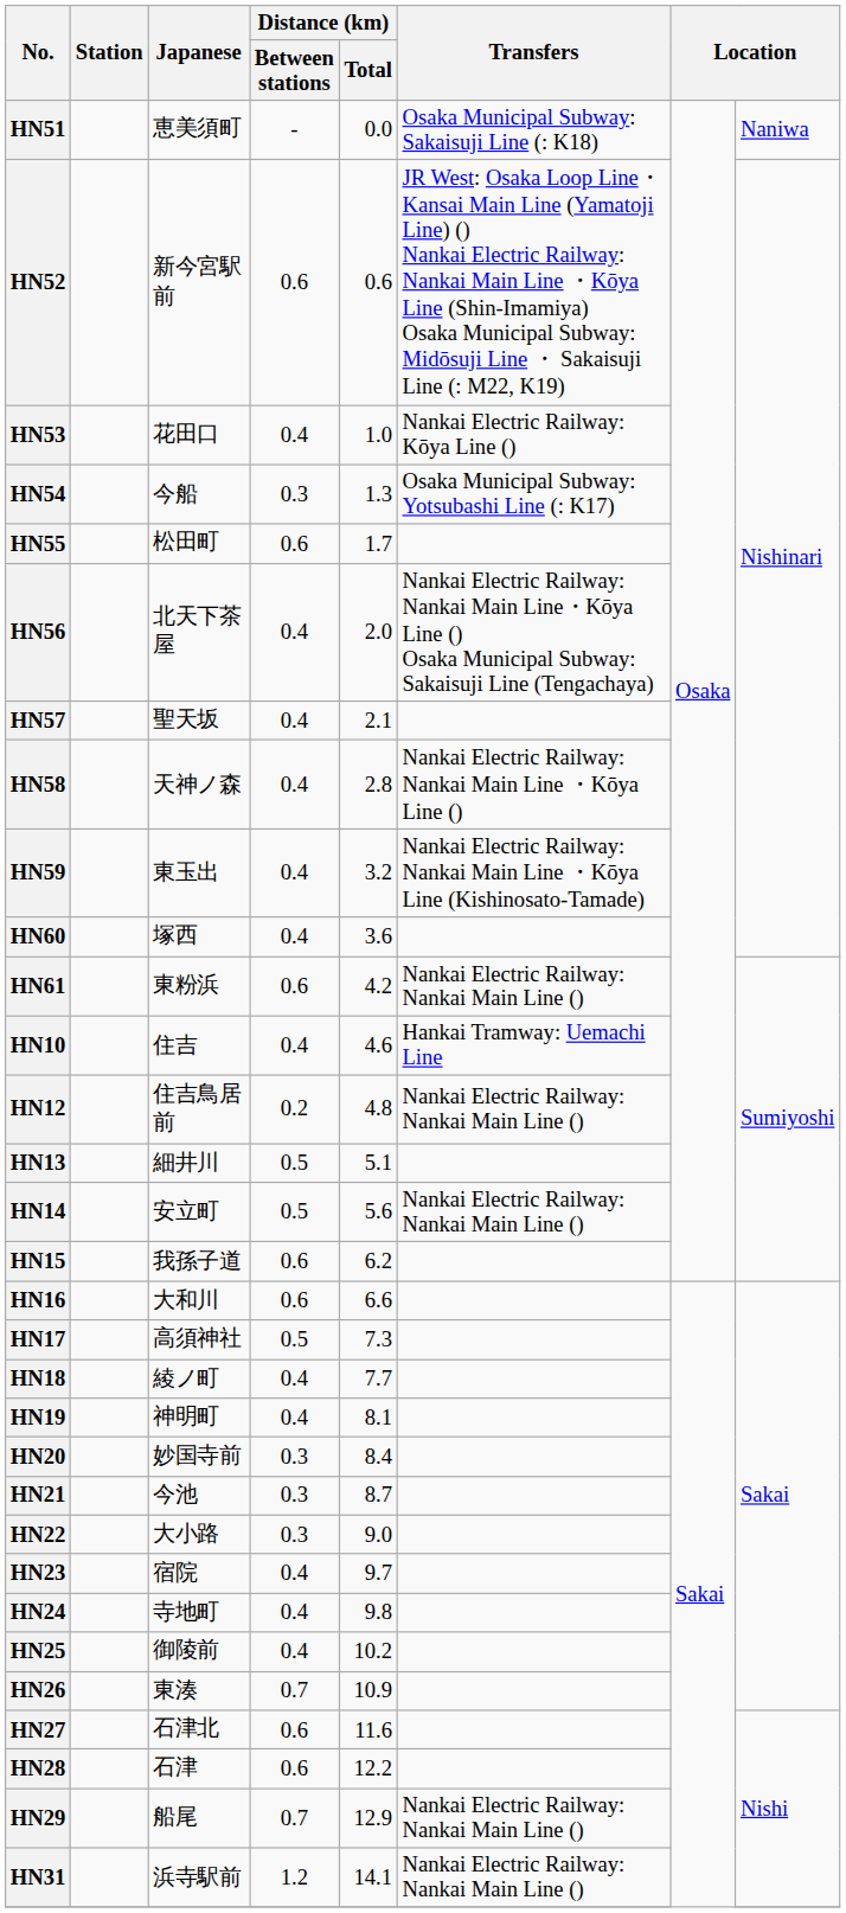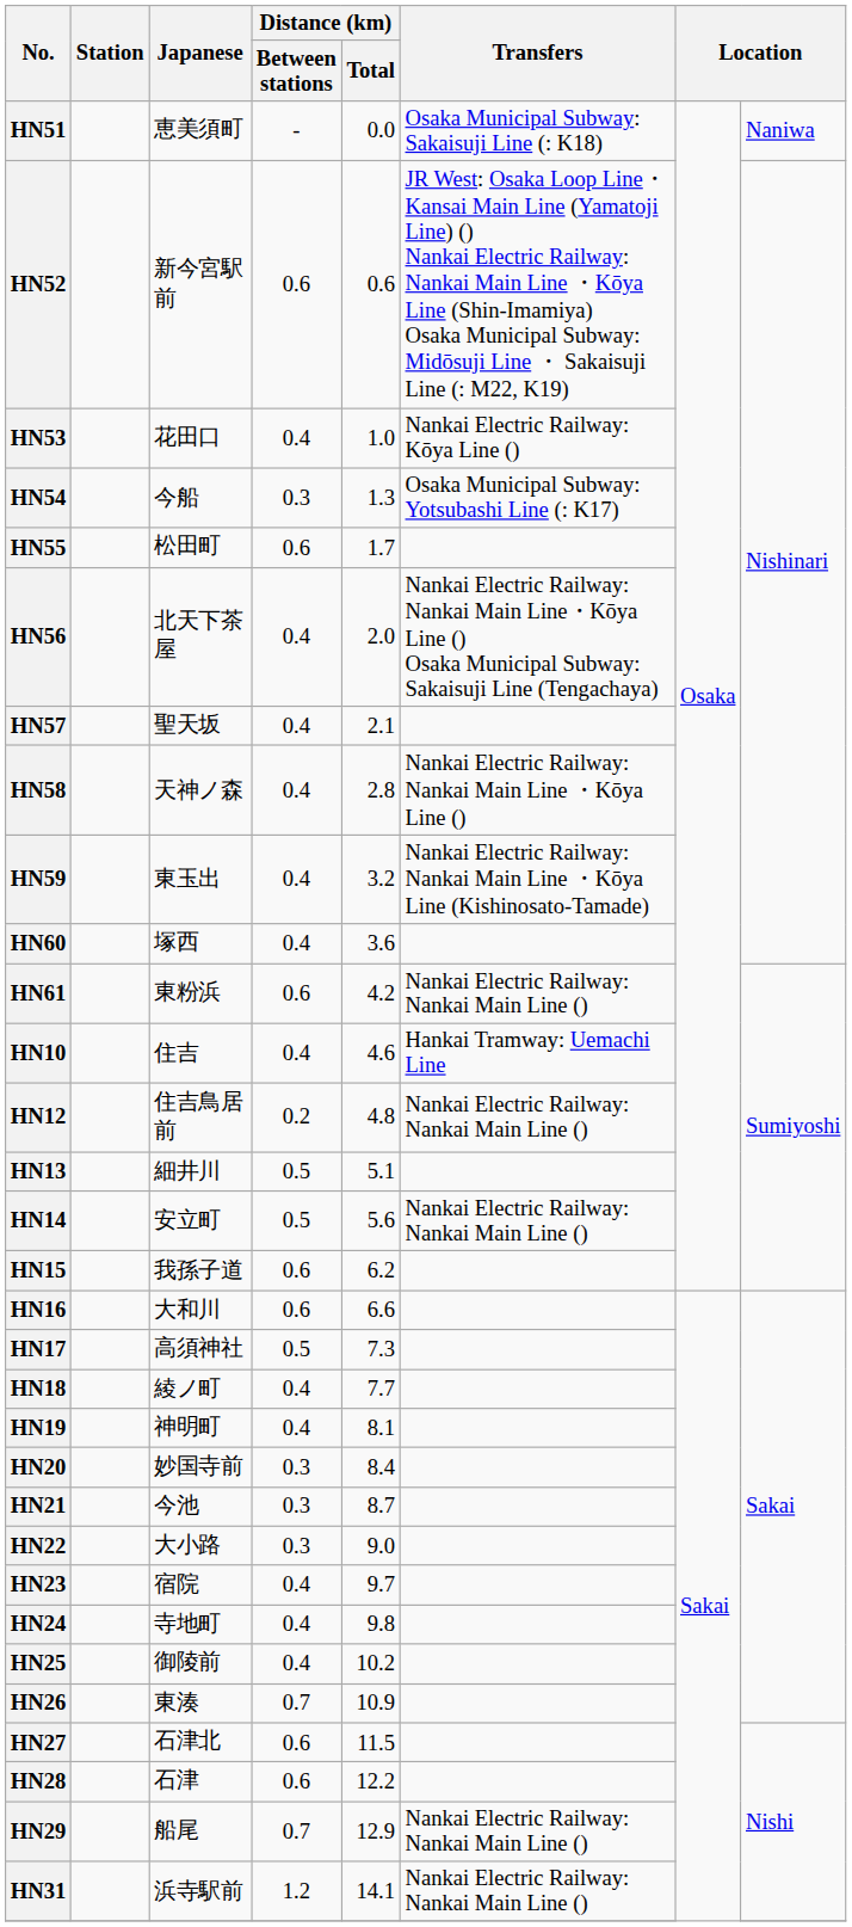HN27 | Distance (km) / Total: 11.6 -> 11.5
